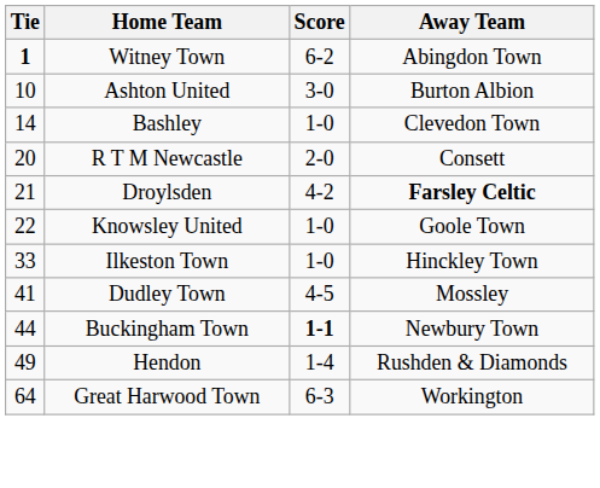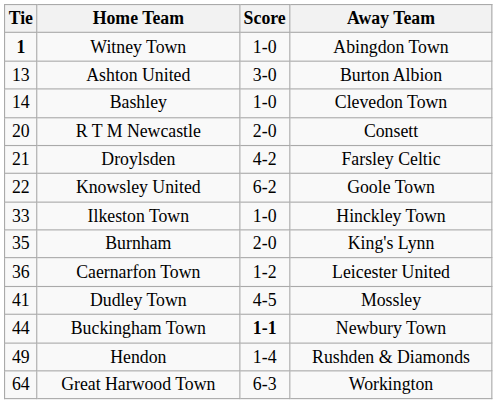Witney Town | Score: 6-2 -> 1-0
Ashton United | Tie: 10 -> 13
Droylsden | Away Team: bold -> normal
Knowsley United | Score: 1-0 -> 6-2
+ row: 35 | Burnham | 2-0 | King's Lynn
+ row: 36 | Caernarfon Town | 1-2 | Leicester United
